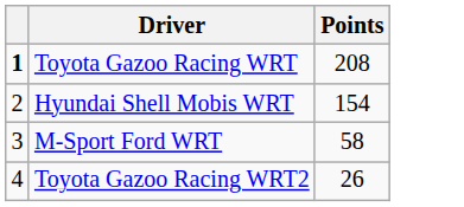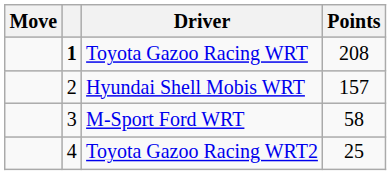+ column: Move
Hyundai Shell Mobis WRT | Points: 154 -> 157
Toyota Gazoo Racing WRT2 | Points: 26 -> 25
